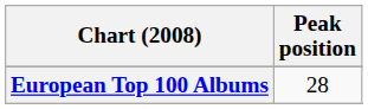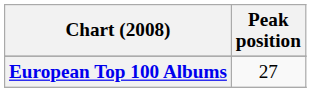European Top 100 Albums | Peak position: 28 -> 27
